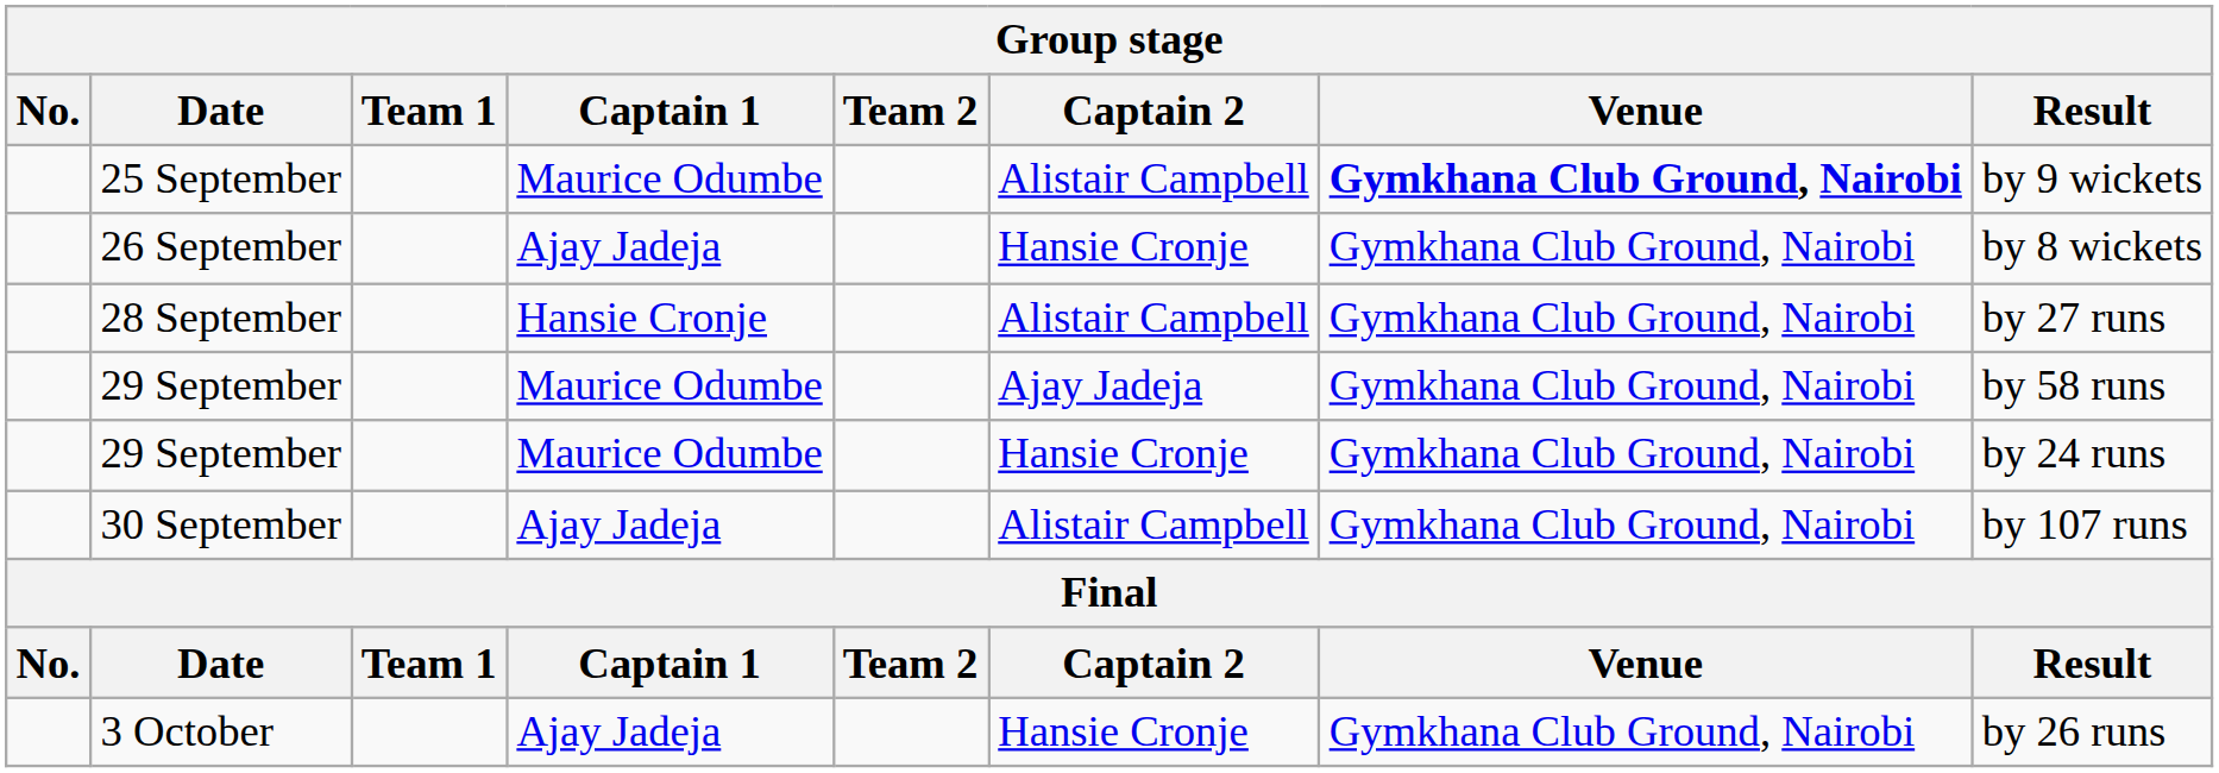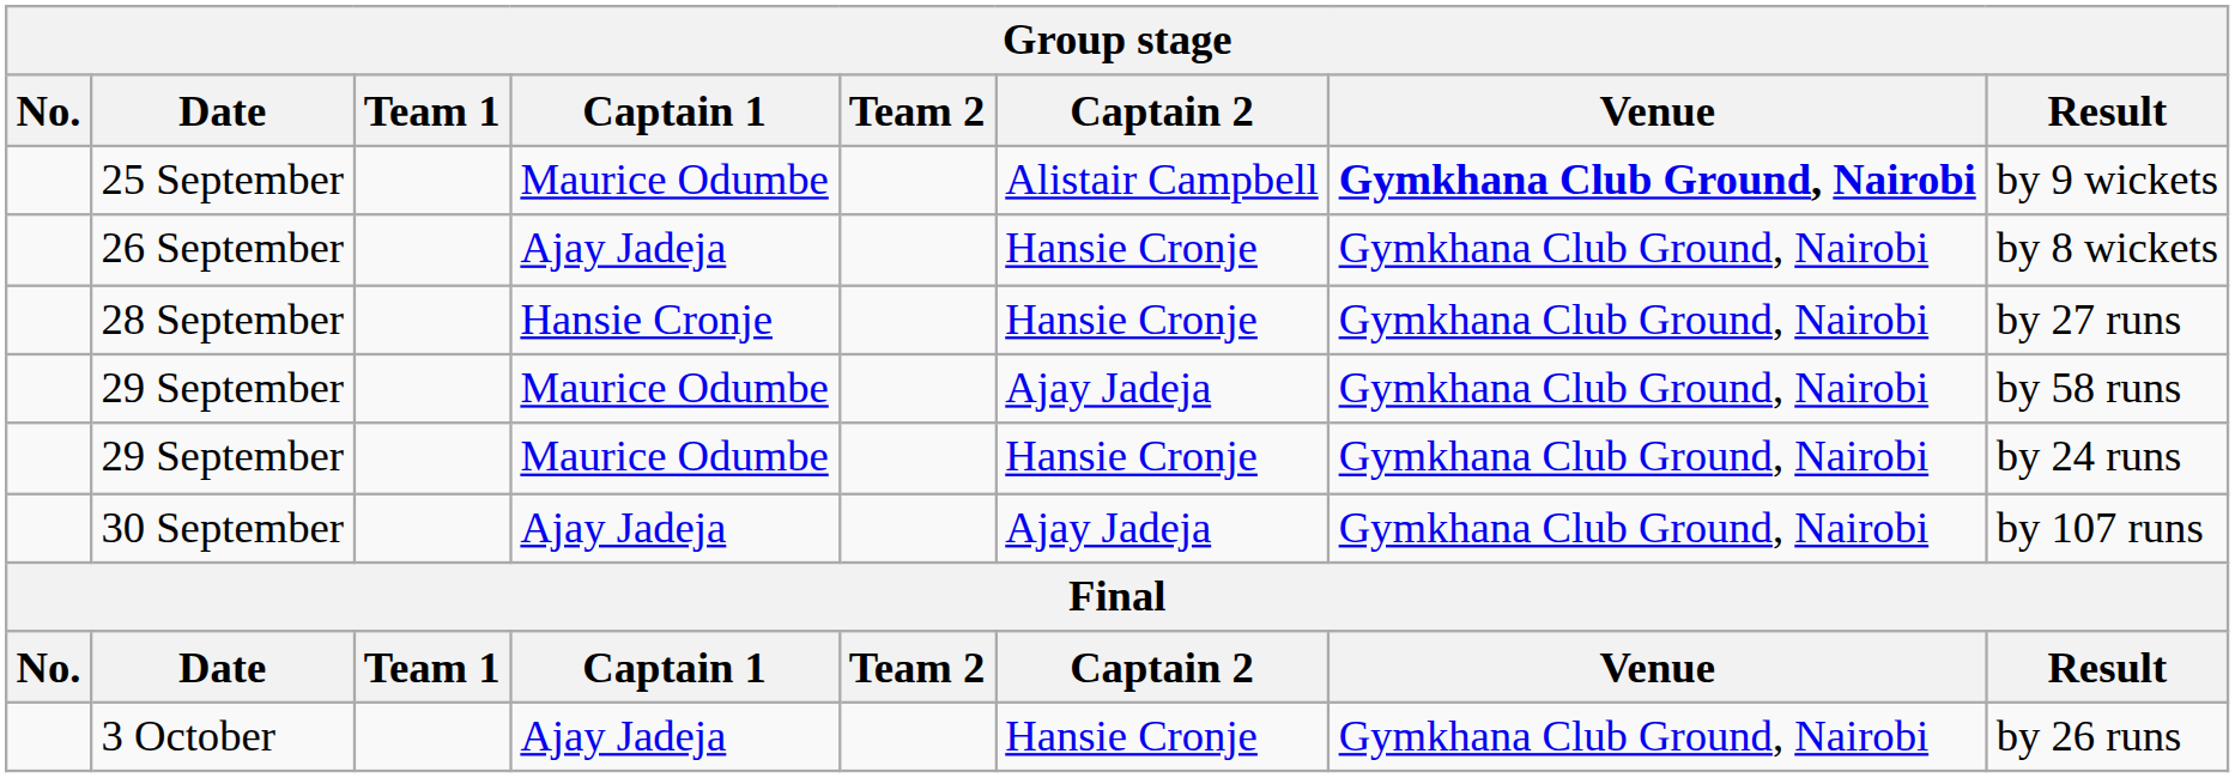28 September | Captain 2: Alistair Campbell -> Hansie Cronje
30 September | Captain 2: Alistair Campbell -> Ajay Jadeja
